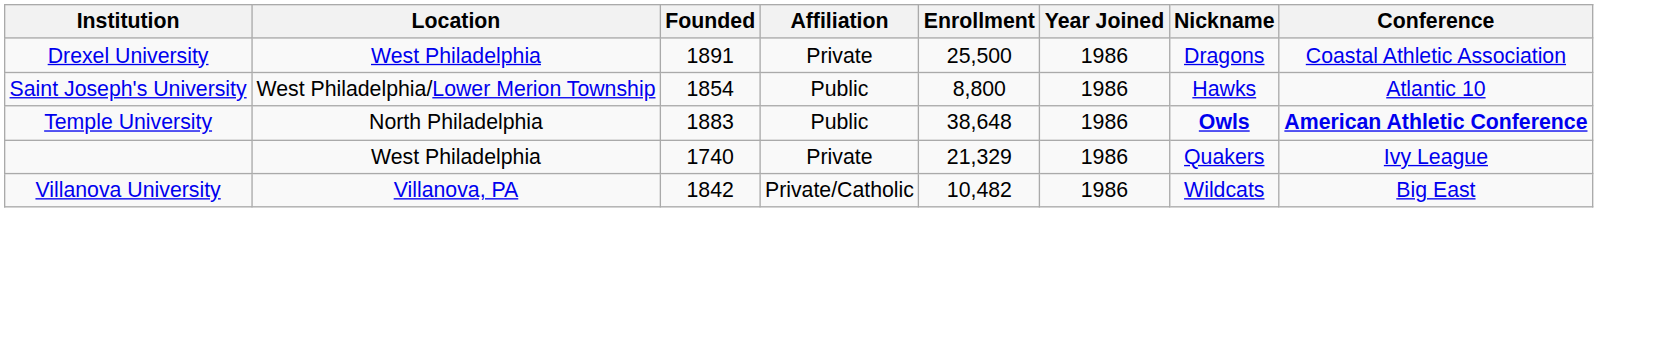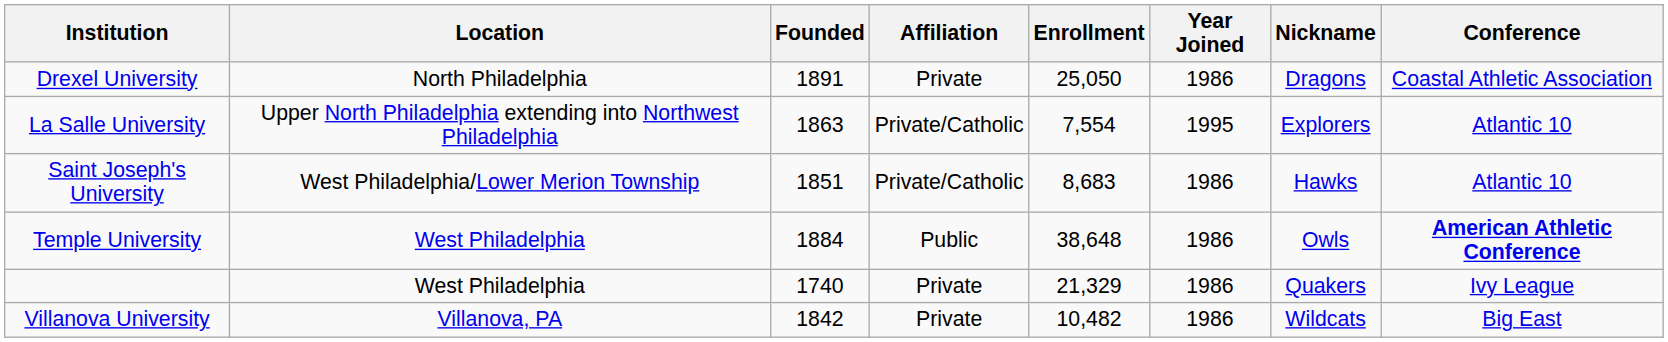Drexel University | Location: West Philadelphia -> North Philadelphia
Drexel University | Enrollment: 25,500 -> 25,050
+ row: La Salle University | Upper North Philadelphia extending into Northwest Philadelphia | 1863 | Private/Catholic | 7,554 | 1995 | Explorers | Atlantic 10
Saint Joseph's University | Founded: 1854 -> 1851
Saint Joseph's University | Affiliation: Public -> Private/Catholic
Saint Joseph's University | Enrollment: 8,800 -> 8,683
Temple University | Location: North Philadelphia -> West Philadelphia
Temple University | Founded: 1883 -> 1884
Temple University | Nickname: bold -> normal
Villanova University | Affiliation: Private/Catholic -> Private
